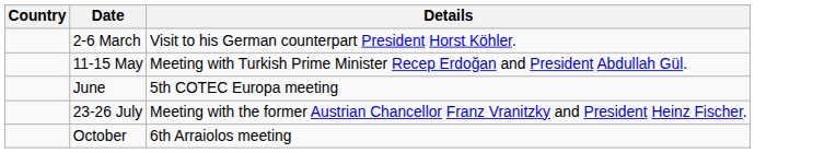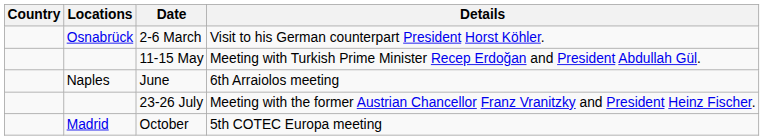+ column: Locations | Osnabrück | Naples | Madrid
June | Details: 5th COTEC Europa meeting -> 6th Arraiolos meeting
October | Details: 6th Arraiolos meeting -> 5th COTEC Europa meeting
